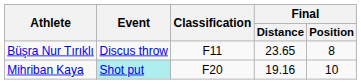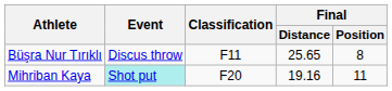Büşra Nur Tırıklı | Final / Distance: 23.65 -> 25.65
Mihriban Kaya | Final / Position: 10 -> 11
